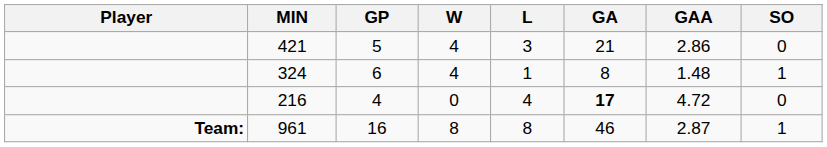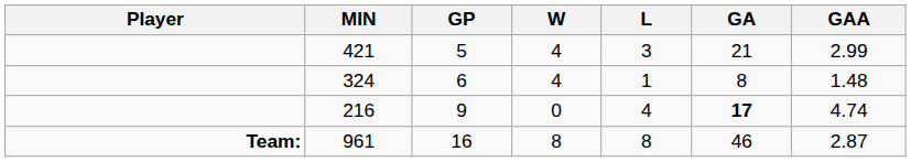- column: SO | 0 | 1 | 0 | 1
421 | GAA: 2.86 -> 2.99
216 | GP: 4 -> 9
216 | GAA: 4.72 -> 4.74
